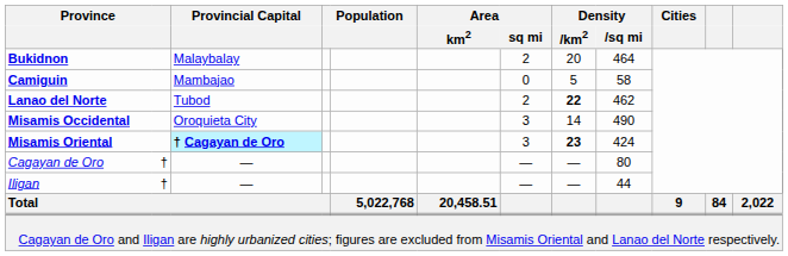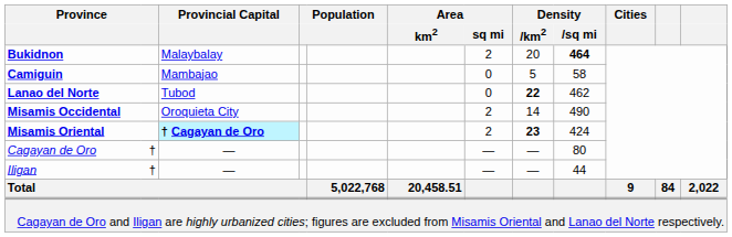Bukidnon | Density / sq mi: normal -> bold
Lanao del Norte | Area / sq mi: 2 -> 0
Misamis Occidental | Area / sq mi: 3 -> 2
Misamis Oriental | Area / sq mi: 3 -> 2
